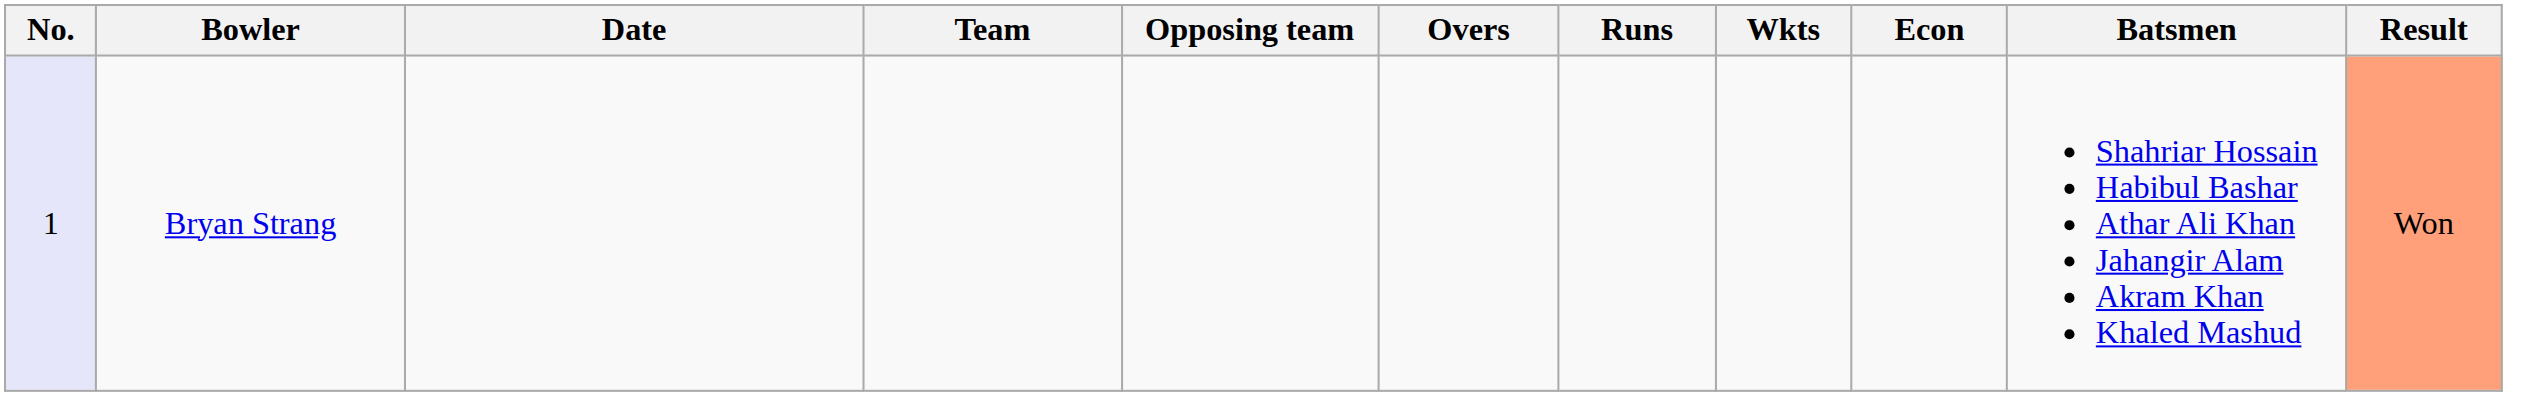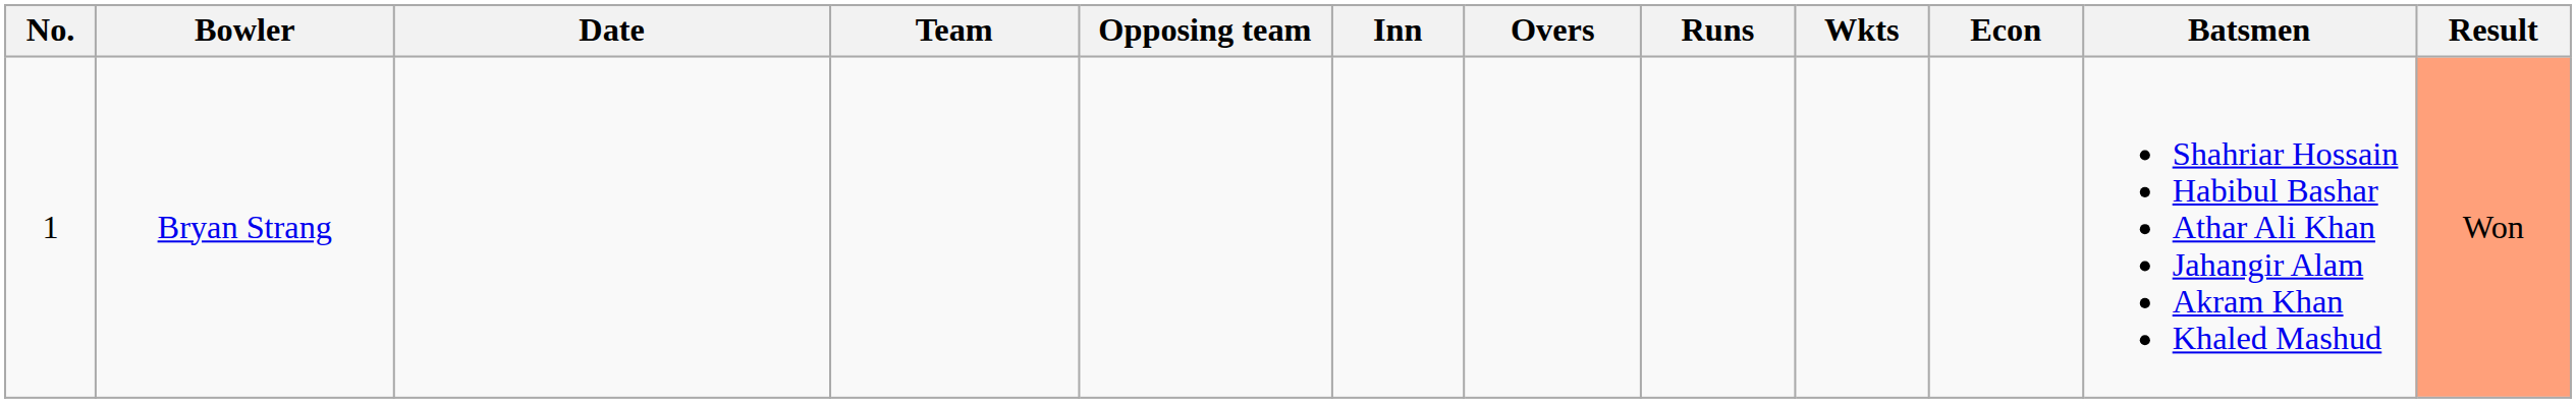+ column: Inn
Bryan Strang | No.: lavender background -> no background
